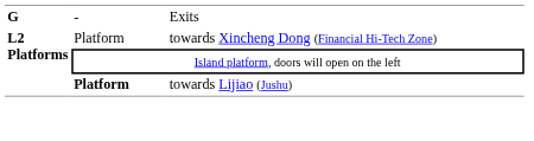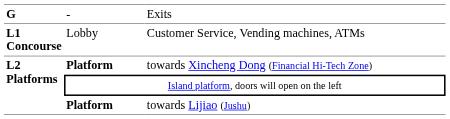+ row: L1 Concourse | Lobby | Customer Service, Vending machines, ATMs
towards Xincheng Dong (Financial Hi-Tech Zone) | column 2: normal -> bold
